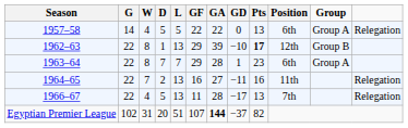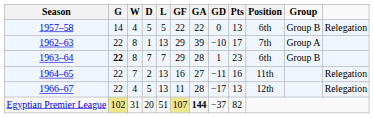1957–58 | Group: Group A -> Group B
1962–63 | Pts: bold -> normal
1962–63 | Position: 12th -> 7th
1962–63 | Group: Group B -> Group A
1963–64 | G: normal -> bold
1963–64 | Group: Group A -> Group B
1966–67 | Position: 7th -> 12th
Egyptian Premier League | G: no background -> khaki background
Egyptian Premier League | GF: no background -> khaki background
